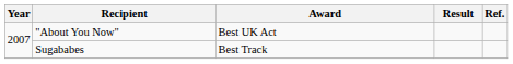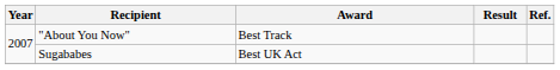"About You Now" | Award: Best UK Act -> Best Track
Sugababes | Award: Best Track -> Best UK Act
